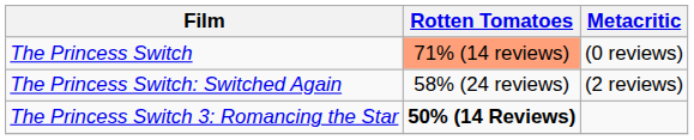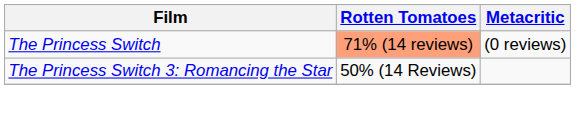- row: The Princess Switch: Switched Again | 58% (24 reviews) | (2 reviews)
The Princess Switch 3: Romancing the Star | Rotten Tomatoes: bold -> normal
